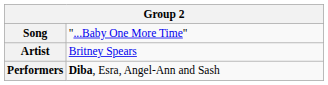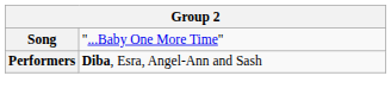- row: Artist | Britney Spears
